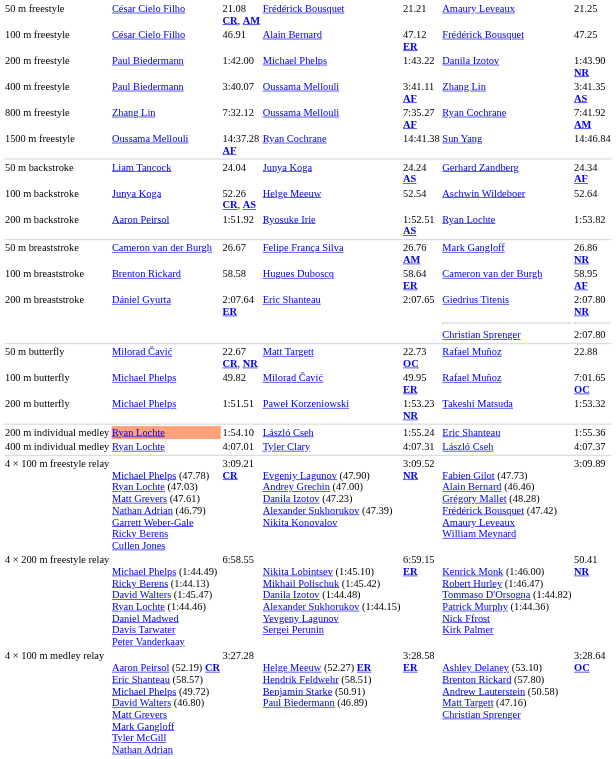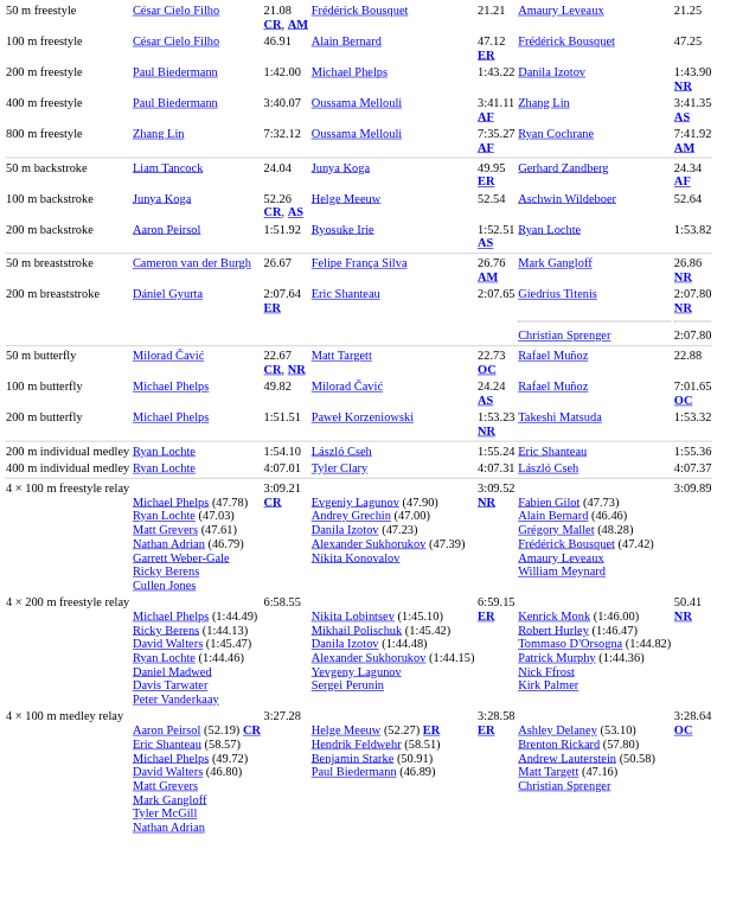- row: 1500 m freestyle | Oussama Mellouli | 14:37.28 AF | Ryan Cochrane | 14:41.38 | Sun Yang | 14:46.84
50 m backstroke | column 5: 24.24 AS -> 49.95 ER
- row: 100 m breaststroke | Brenton Rickard | 58.58 | Hugues Duboscq | 58.64 ER | Cameron van der Burgh | 58.95 AF
100 m butterfly | column 5: 49.95 ER -> 24.24 AS
200 m individual medley | column 2: lightsalmon background -> no background
